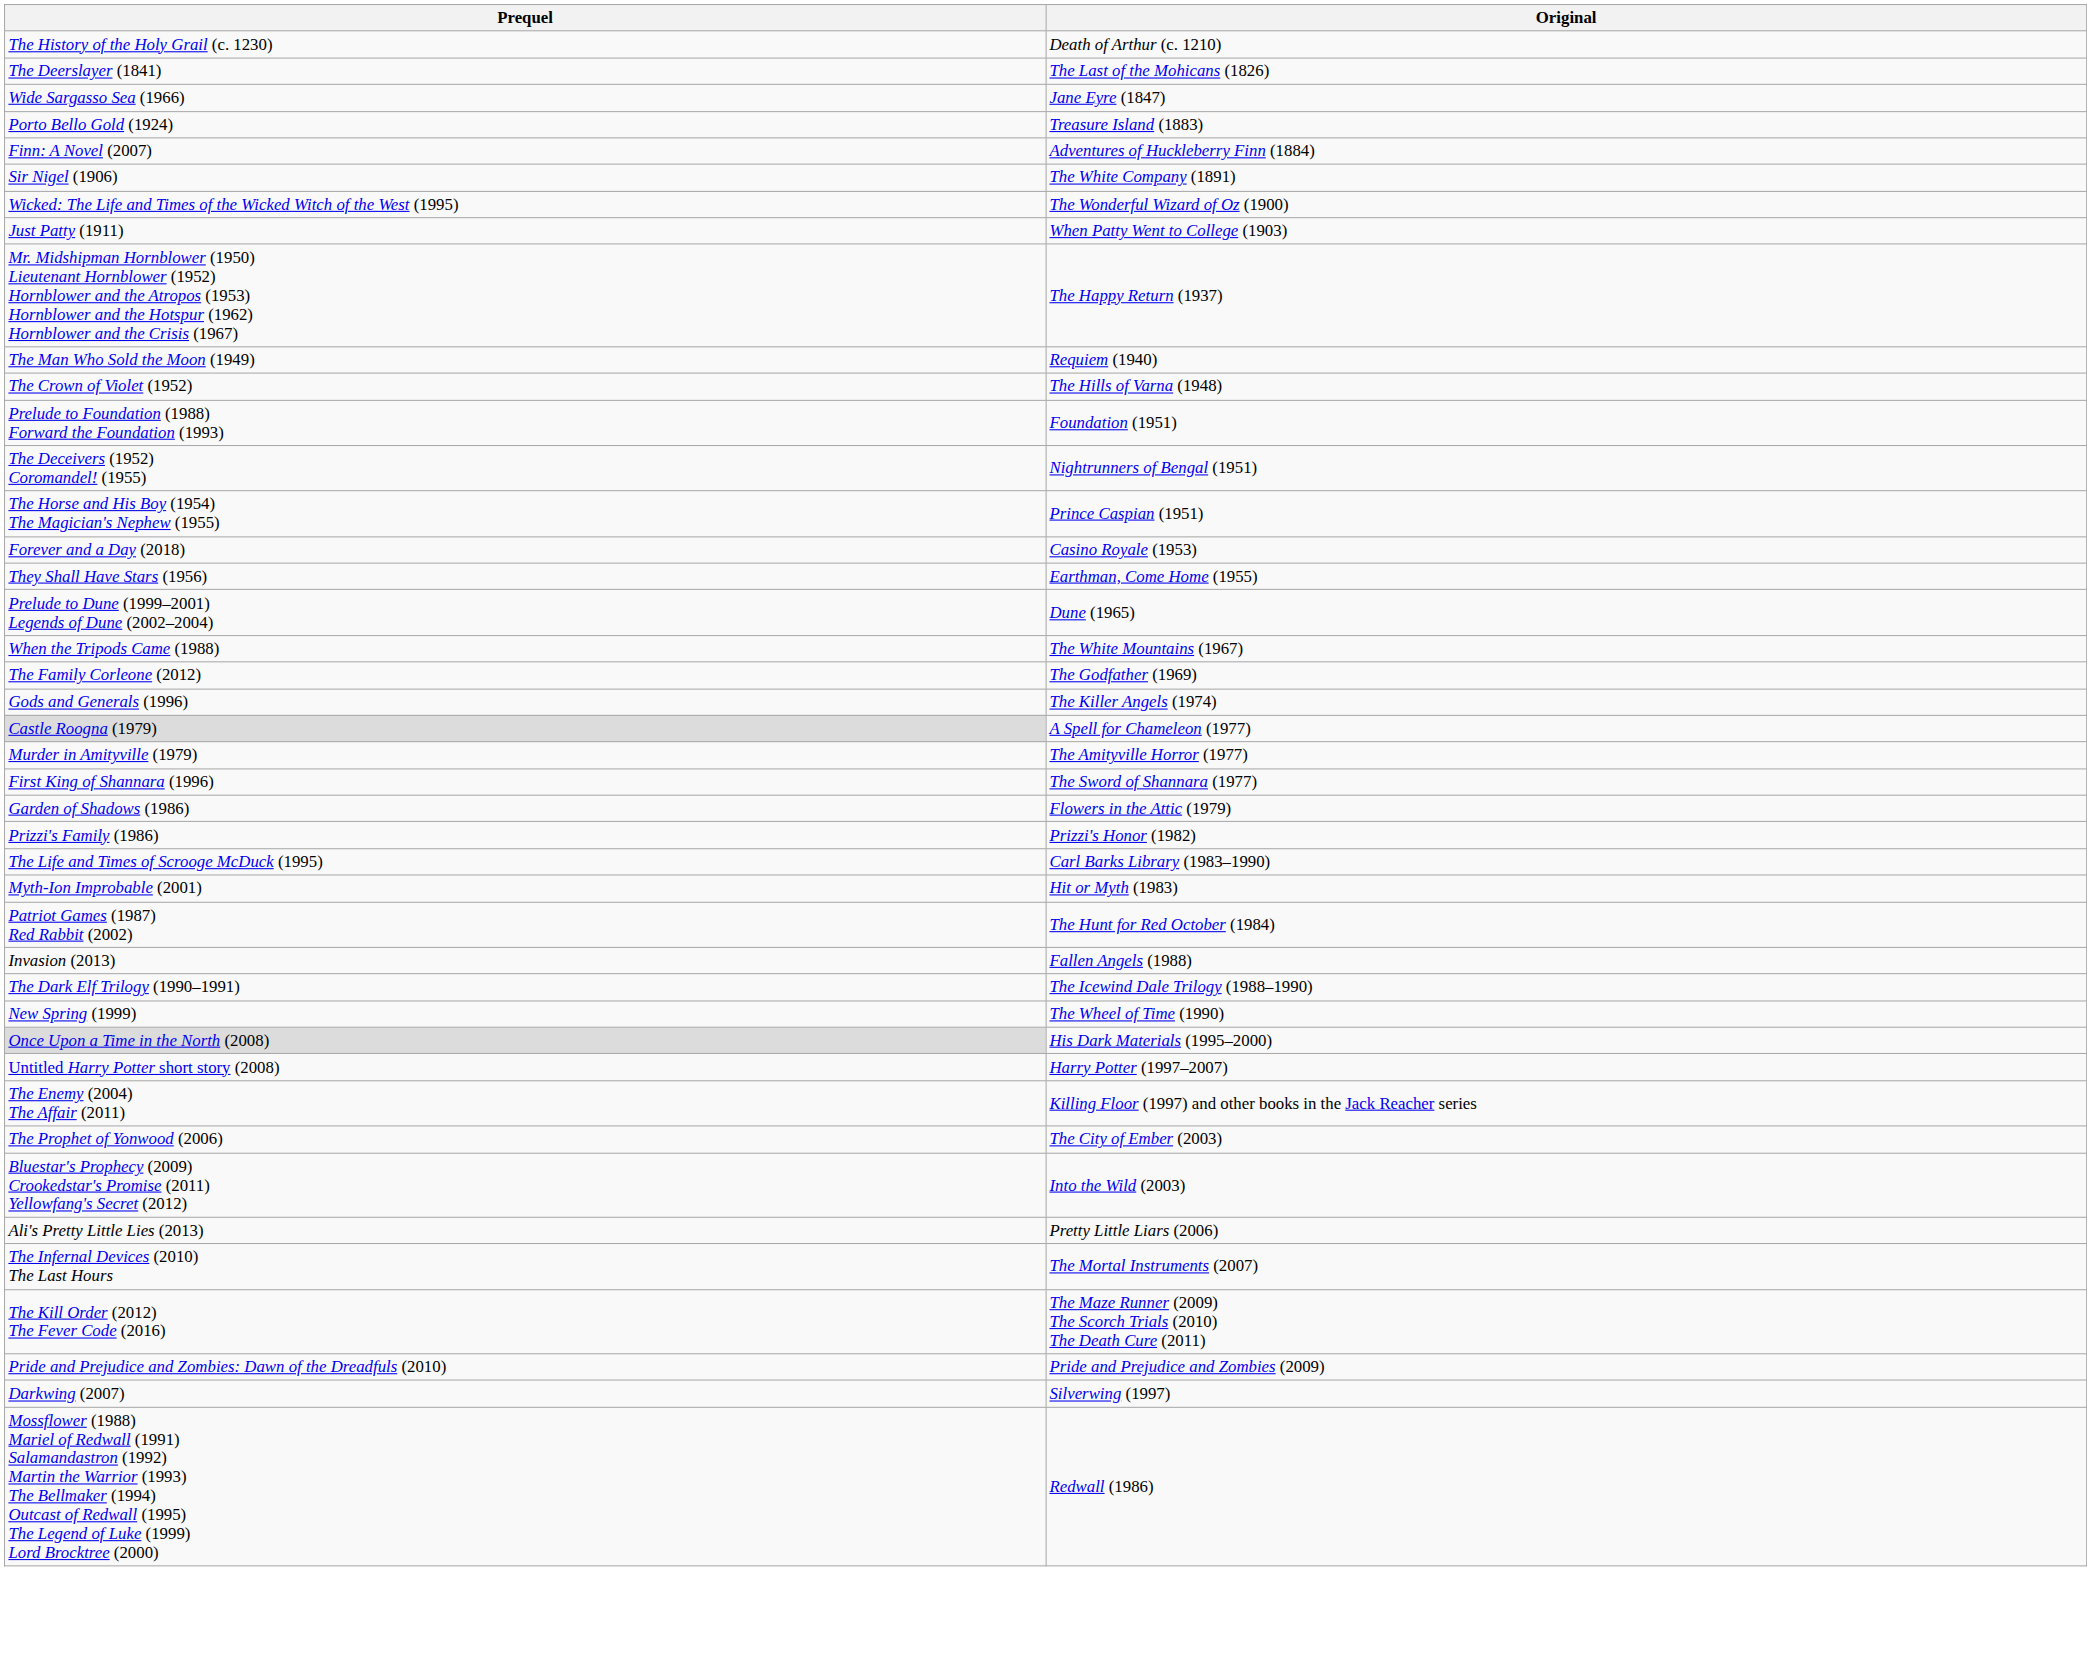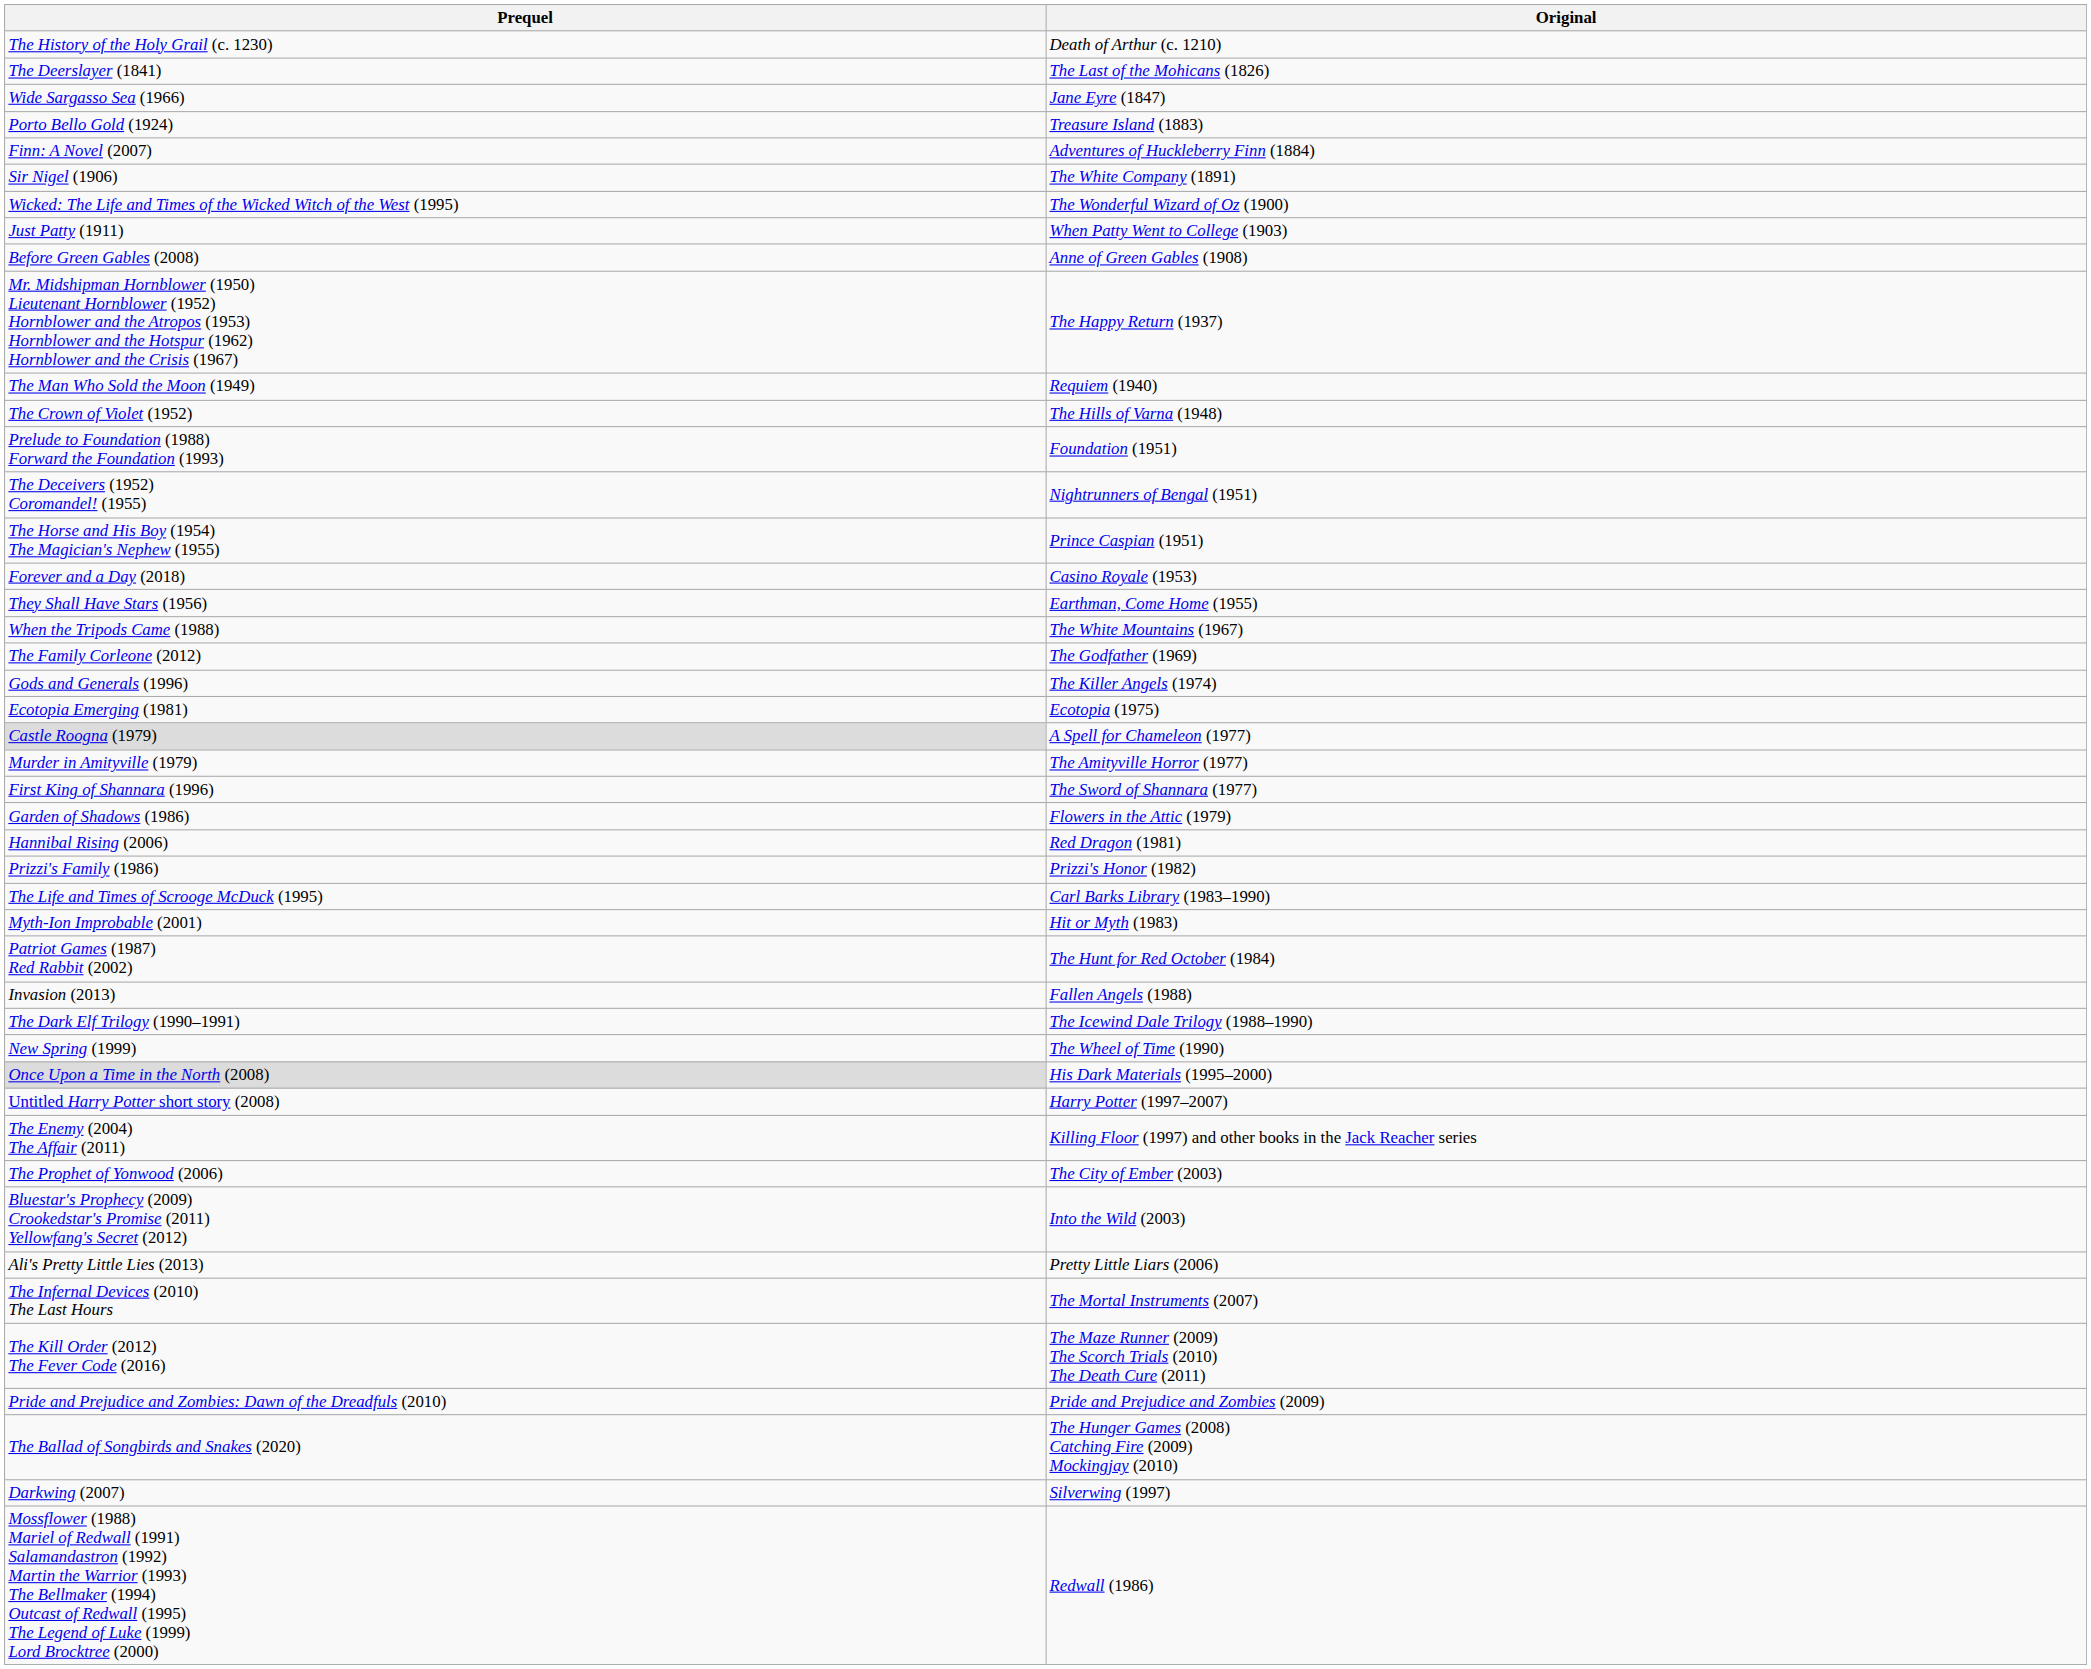+ row: Before Green Gables (2008) | Anne of Green Gables (1908)
- row: Prelude to Dune (1999–2001) Legends of Dune (2002–2004) | Dune (1965)
+ row: Ecotopia Emerging (1981) | Ecotopia (1975)
+ row: Hannibal Rising (2006) | Red Dragon (1981)
+ row: The Ballad of Songbirds and Snakes (2020) | The Hunger Games (2008) Catching Fire (2009) Mockingjay (2010)
